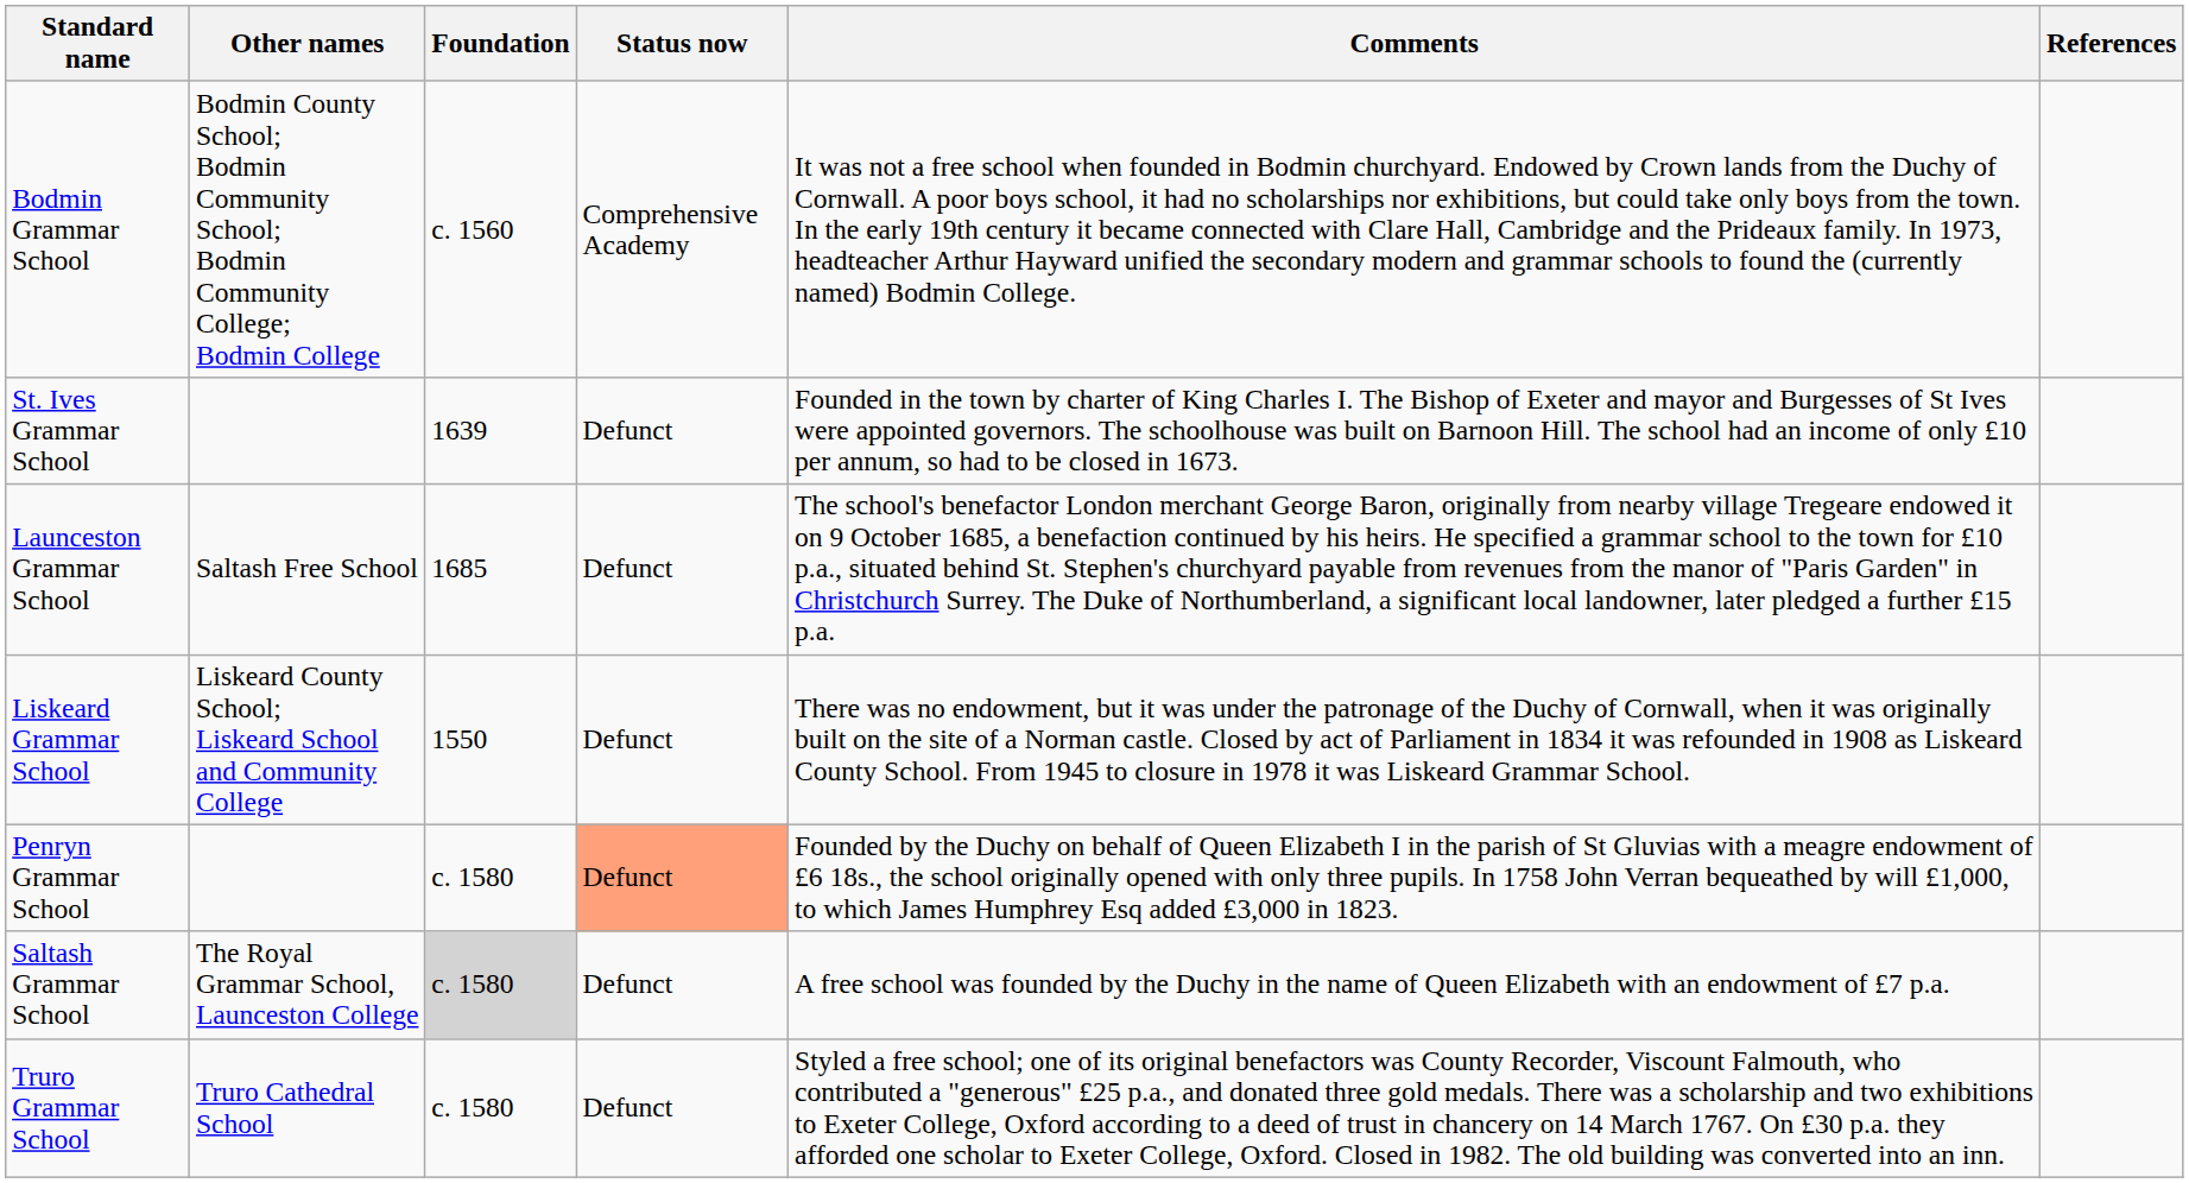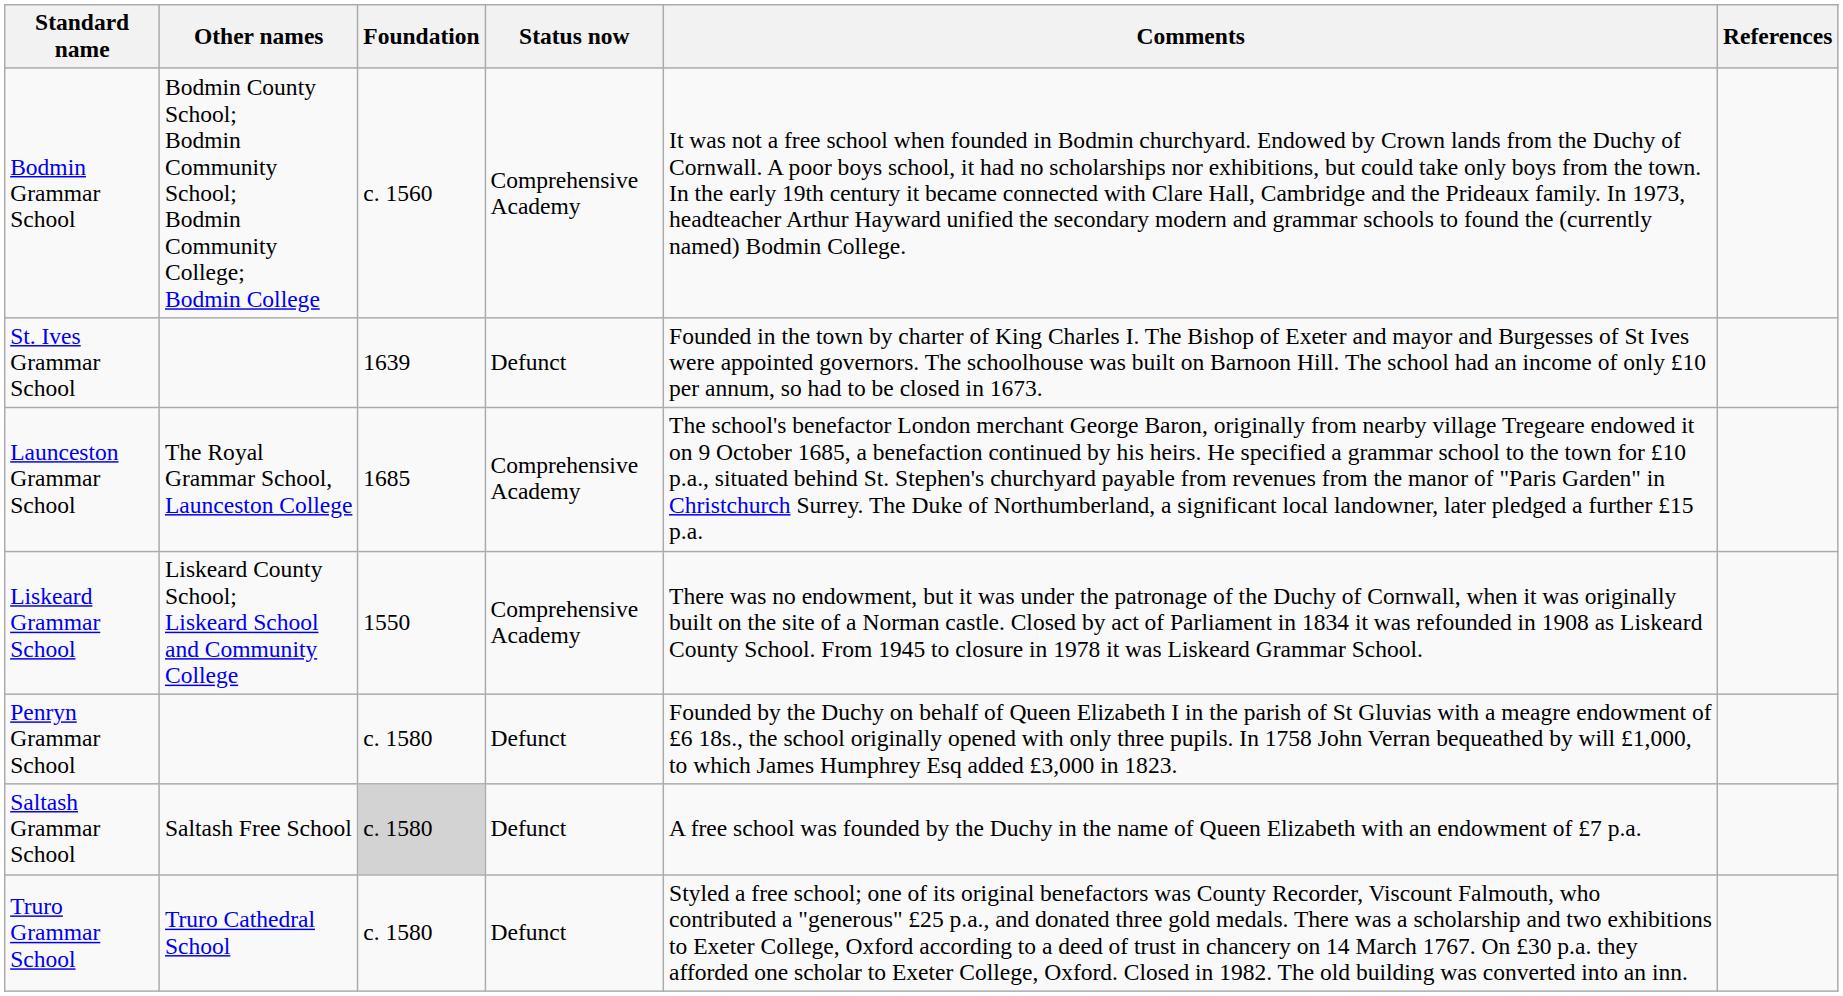Launceston Grammar School | Other names: Saltash Free School -> The Royal Grammar School, Launceston College
Launceston Grammar School | Status now: Defunct -> Comprehensive Academy
Liskeard Grammar School | Status now: Defunct -> Comprehensive Academy
Penryn Grammar School | Status now: lightsalmon background -> no background
Saltash Grammar School | Other names: The Royal Grammar School, Launceston College -> Saltash Free School
